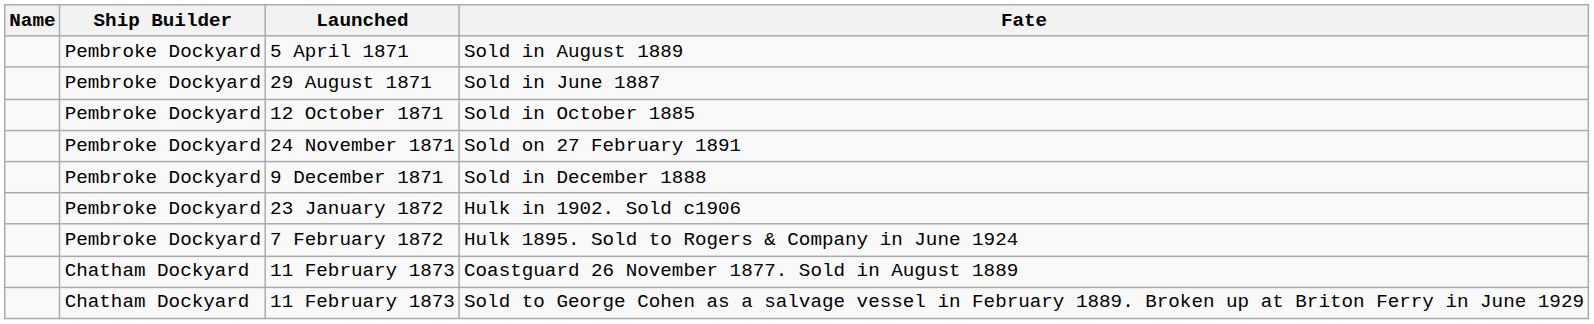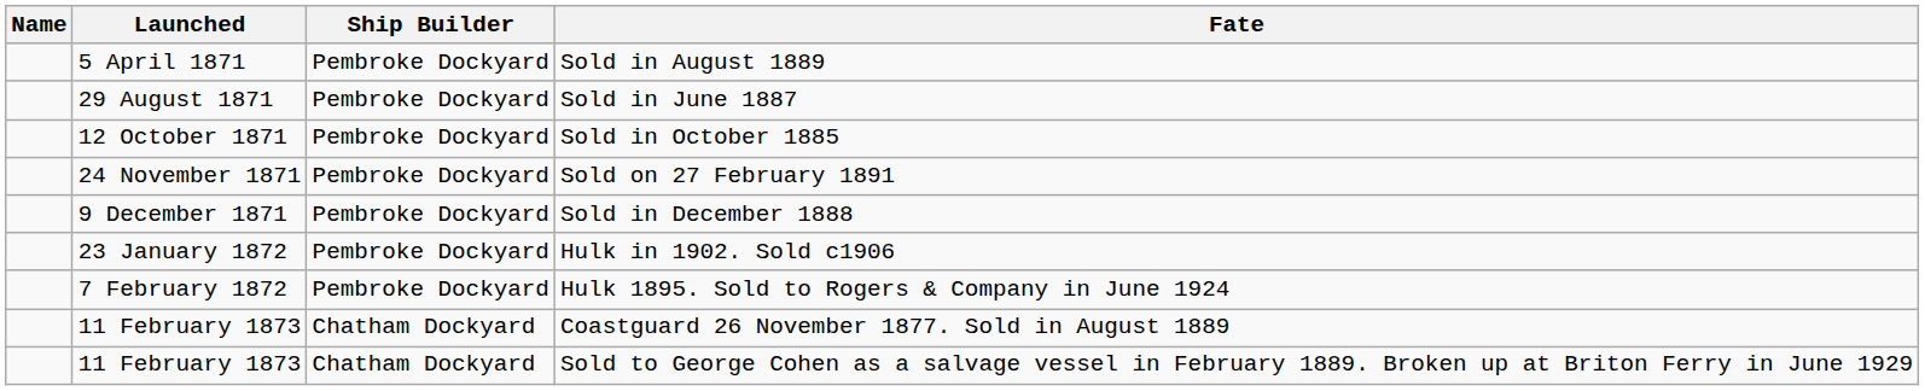columns swapped: Ship Builder <-> Launched
